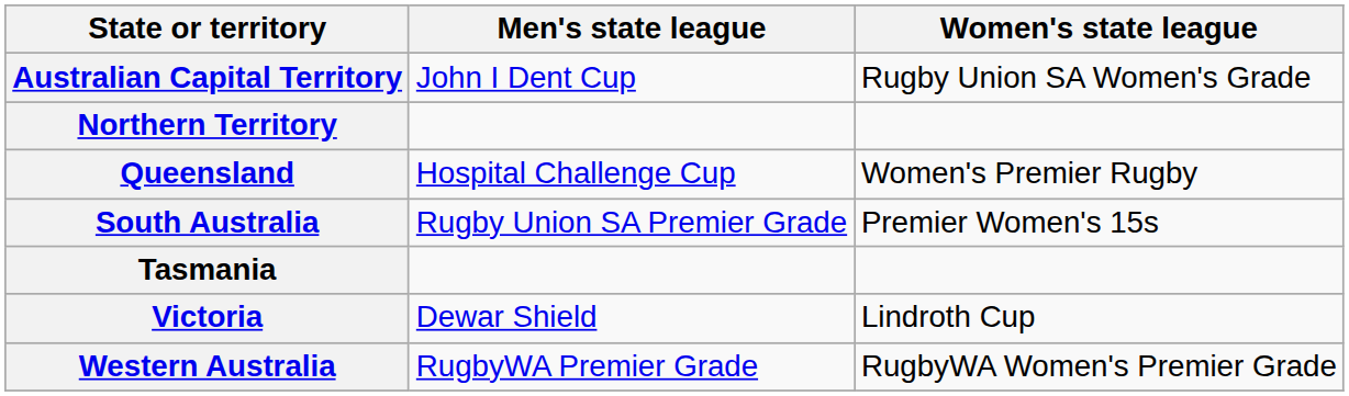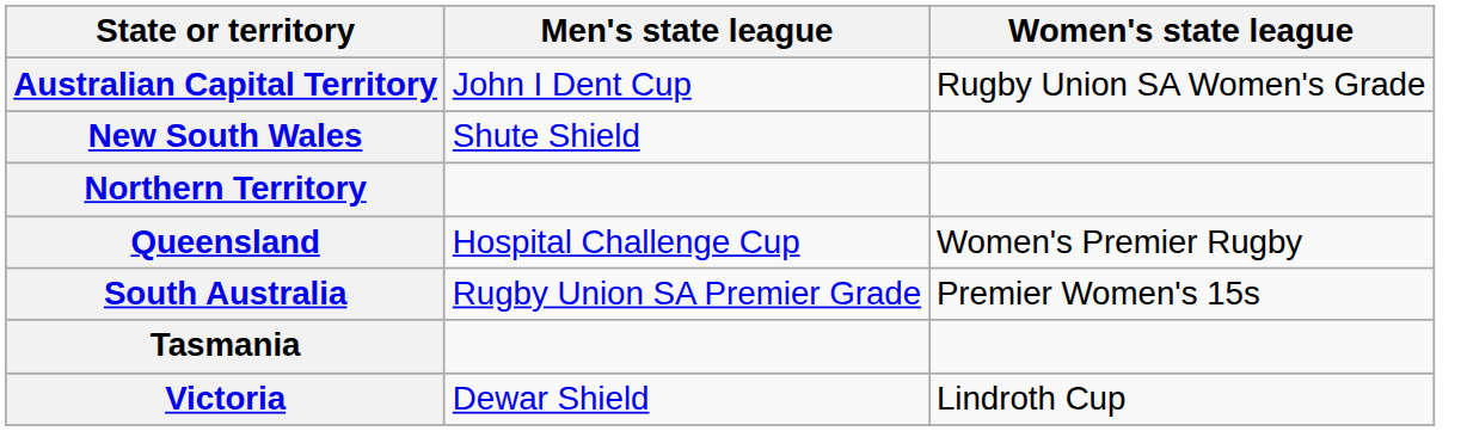+ row: New South Wales | Shute Shield
- row: Western Australia | RugbyWA Premier Grade | RugbyWA Women's Premier Grade
